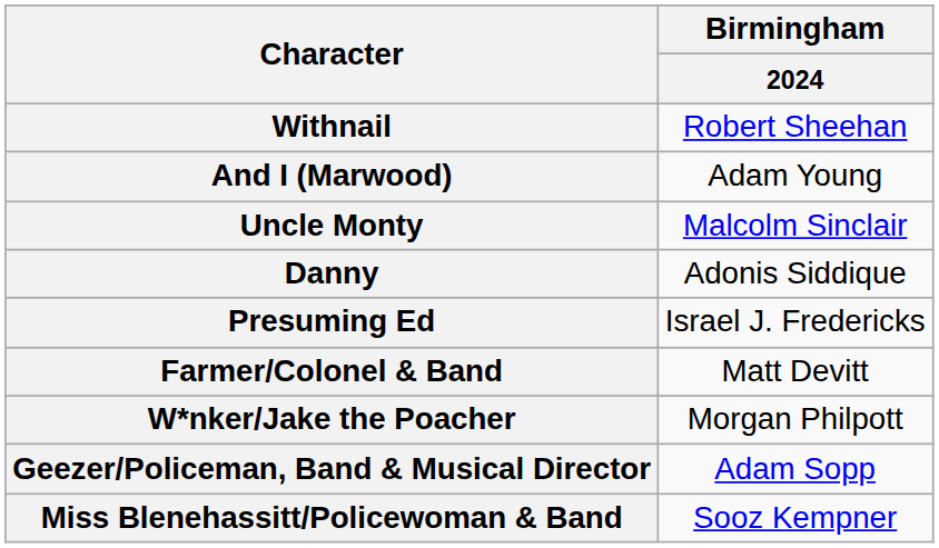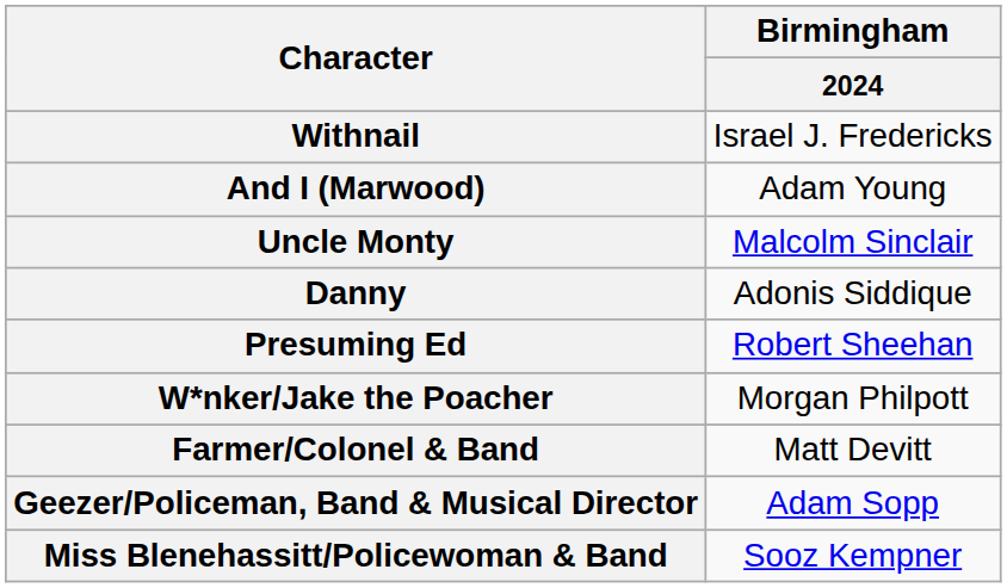Withnail | Birmingham / 2024: Robert Sheehan -> Israel J. Fredericks
Presuming Ed | Birmingham / 2024: Israel J. Fredericks -> Robert Sheehan
rows swapped: W*nker/Jake the Poacher <-> Farmer/Colonel & Band
